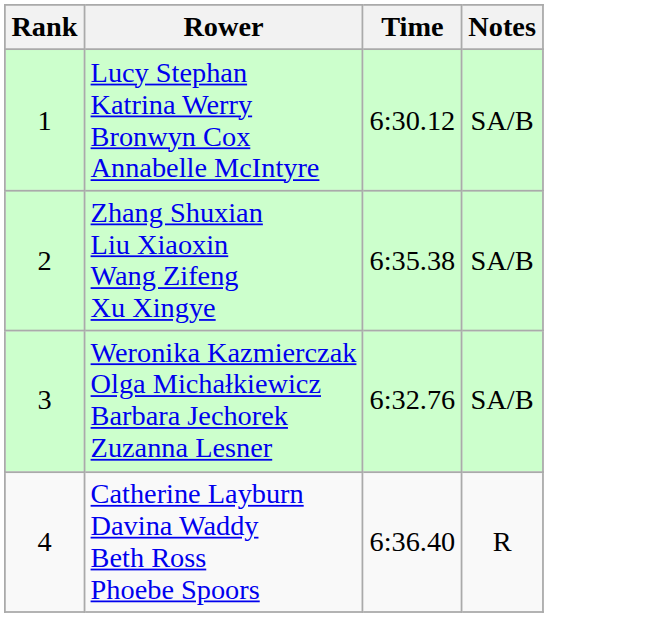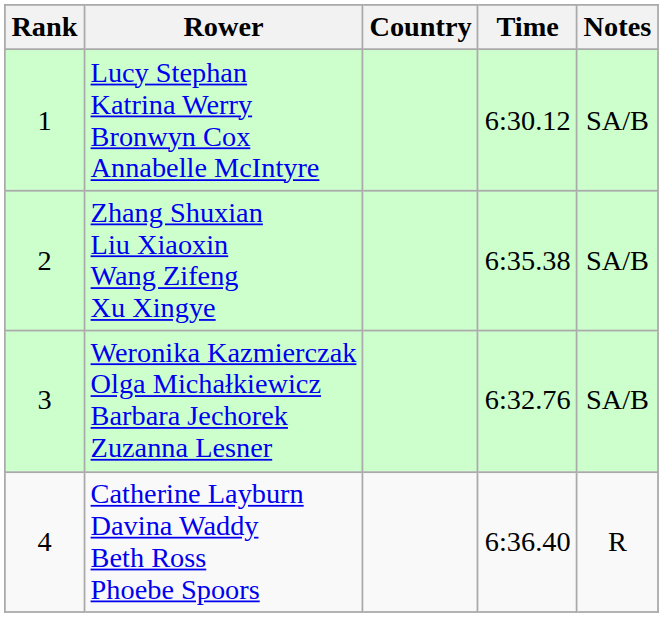+ column: Country
